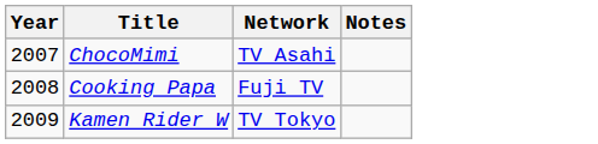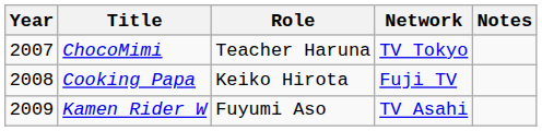+ column: Role | Teacher Haruna | Keiko Hirota | Fuyumi Aso
ChocoMimi | Network: TV Asahi -> TV Tokyo
Kamen Rider W | Network: TV Tokyo -> TV Asahi
